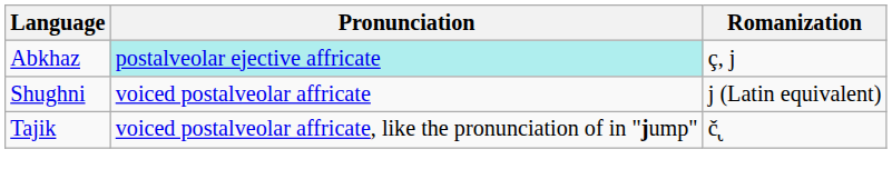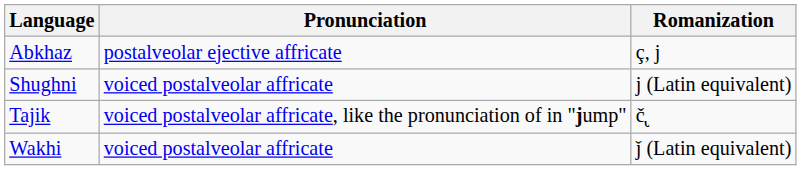Abkhaz | Pronunciation: paleturquoise background -> no background
+ row: Wakhi | voiced postalveolar affricate | ǰ (Latin equivalent)
